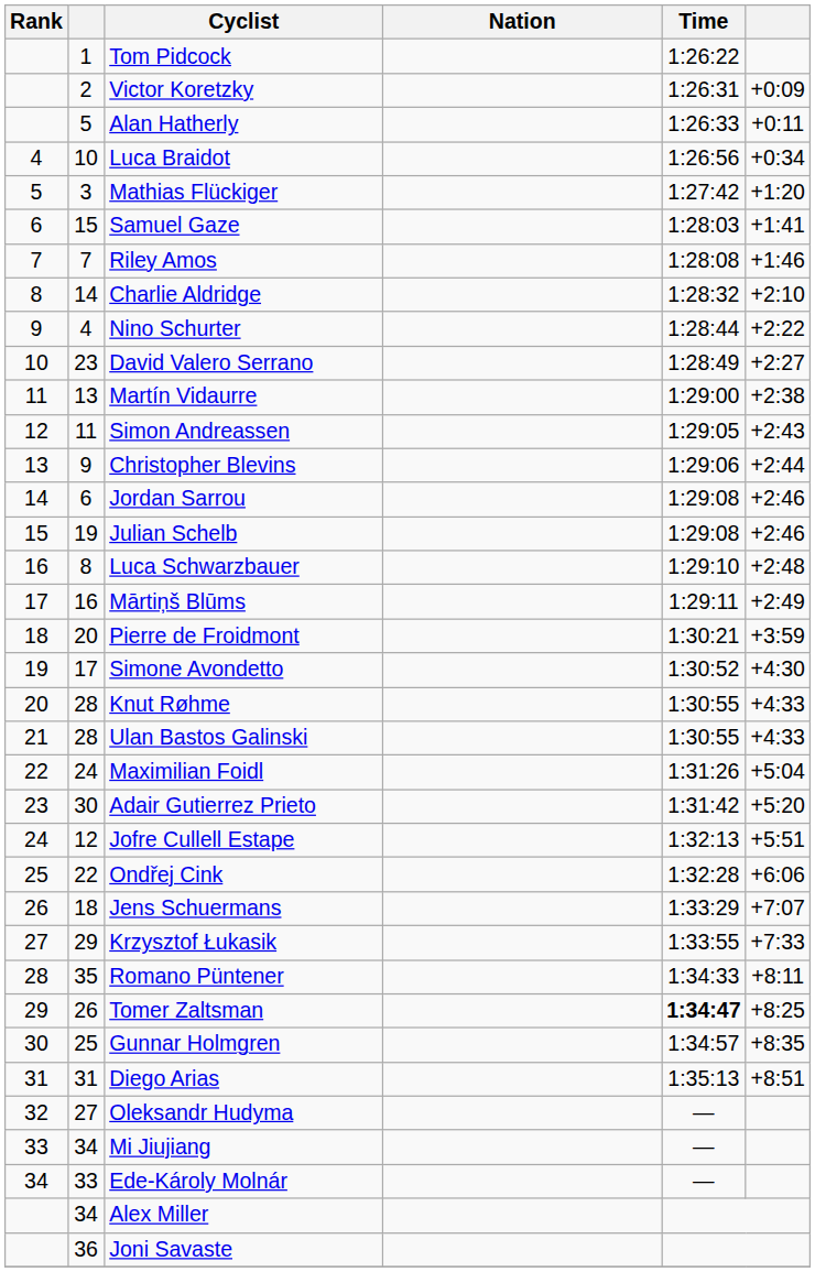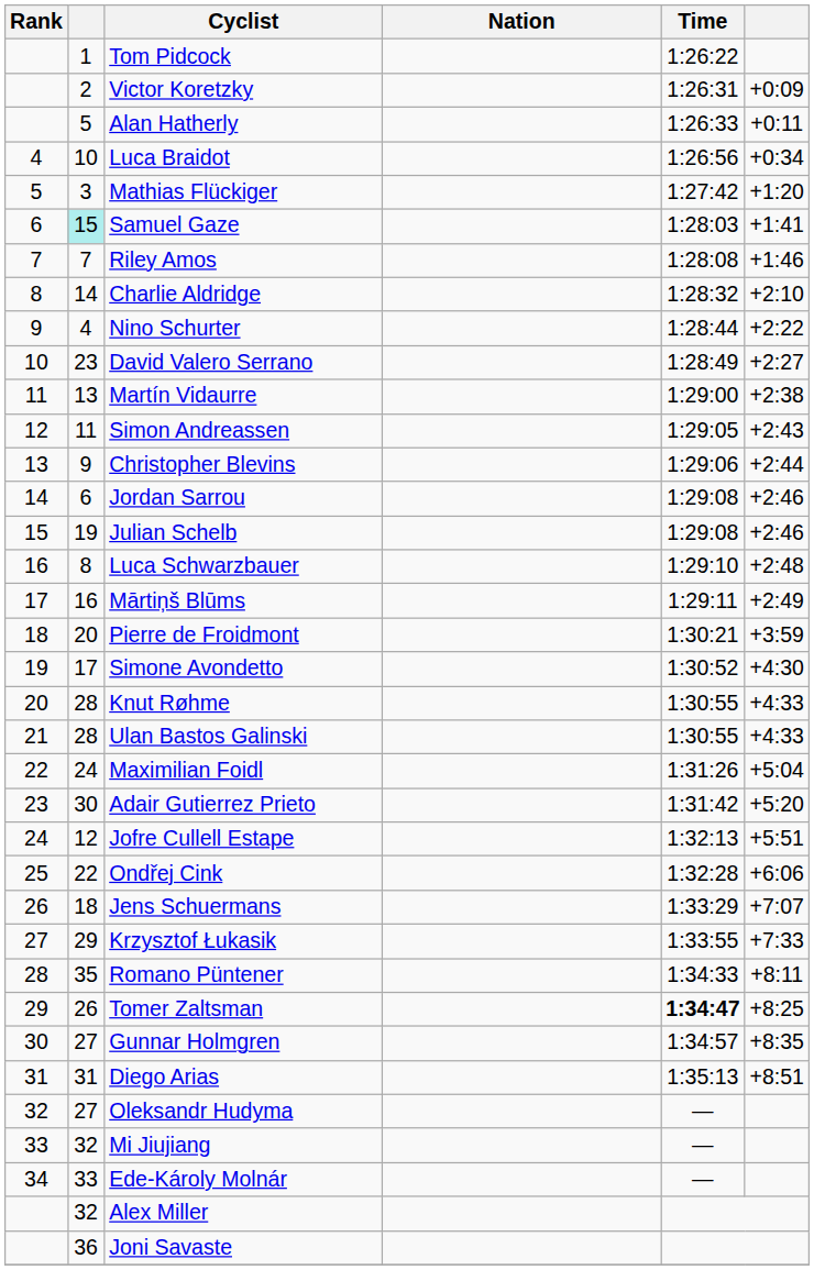Samuel Gaze | column 2: no background -> paleturquoise background
Gunnar Holmgren | column 2: 25 -> 27
Mi Jiujiang | column 2: 34 -> 32
Alex Miller | column 2: 34 -> 32
